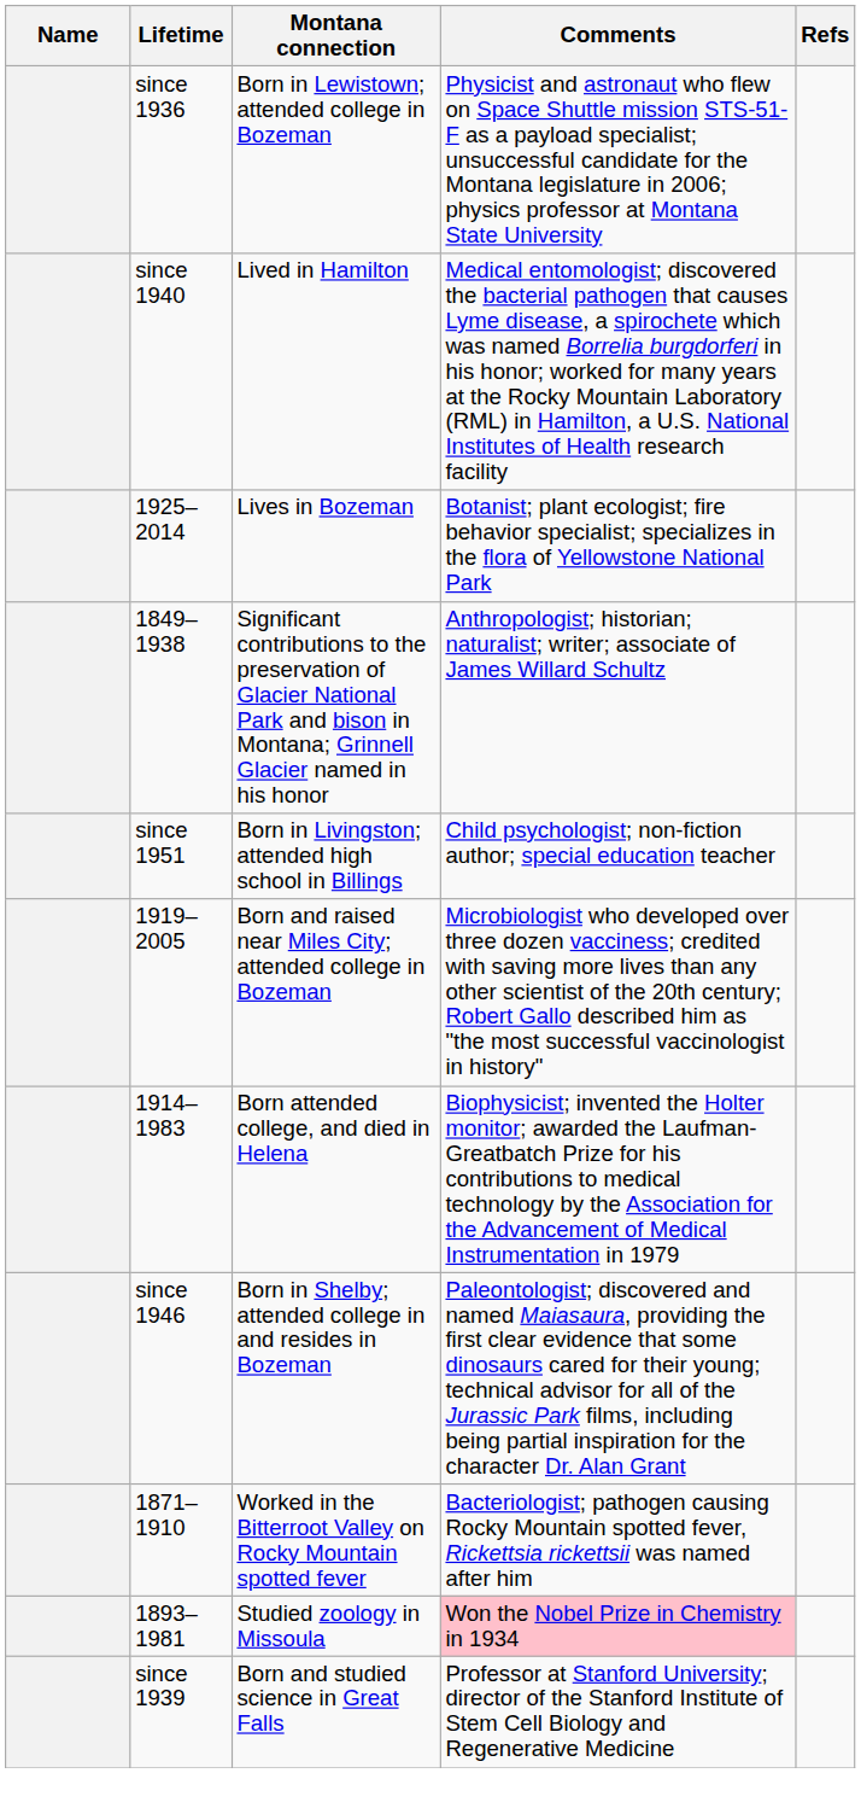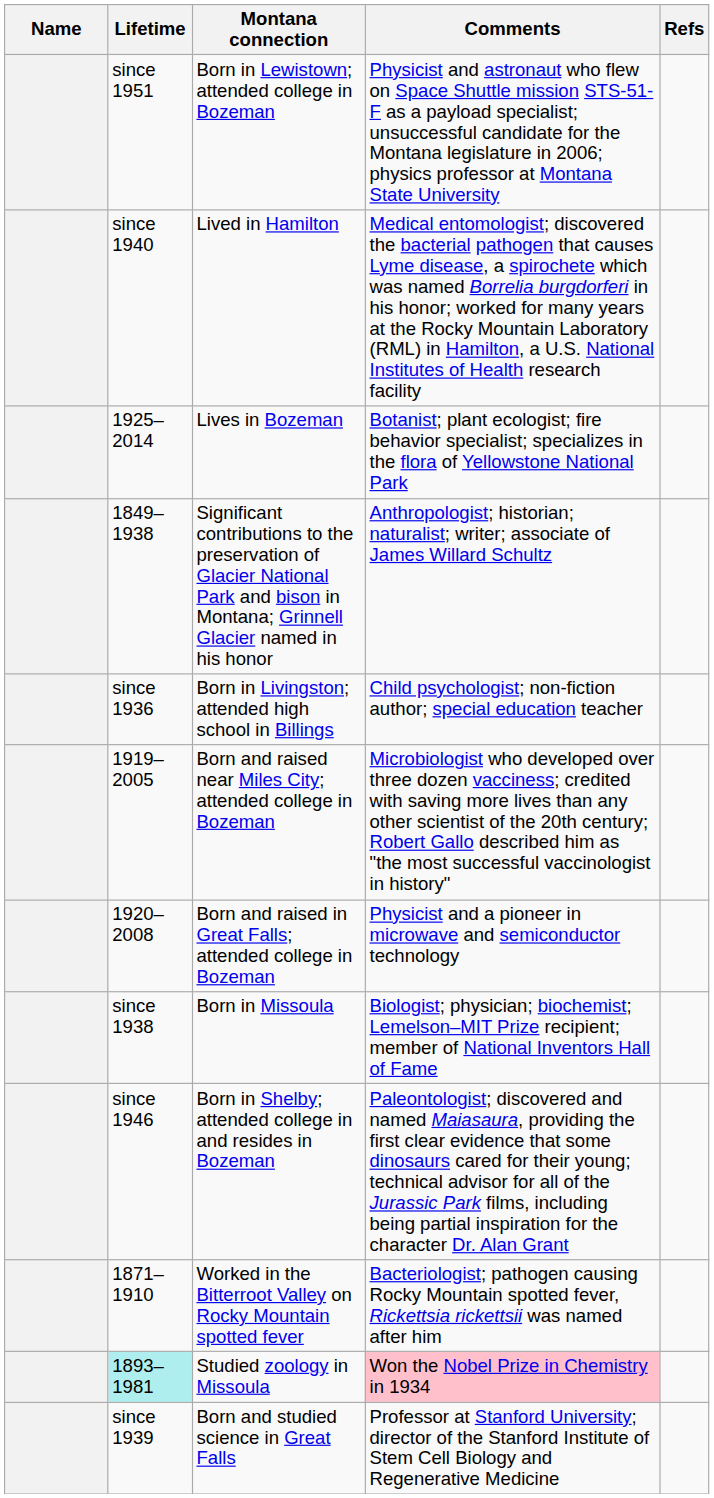Born in Lewistown; attended college in Bozeman | Lifetime: since 1936 -> since 1951
Born in Livingston; attended high school in Billings | Lifetime: since 1951 -> since 1936
+ row: 1920–2008 | Born and raised in Great Falls; attended college in Bozeman | Physicist and a pioneer in microwave and semiconductor technology
- row: 1914–1983 | Born attended college, and died in Helena | Biophysicist; invented the Holter monitor; awarded the Laufman-Greatbatch Prize for his contributions to medical technology by the Association for the Advancement of Medical Instrumentation in 1979
+ row: since 1938 | Born in Missoula | Biologist; physician; biochemist; Lemelson–MIT Prize recipient; member of National Inventors Hall of Fame
Studied zoology in Missoula | Lifetime: no background -> paleturquoise background
